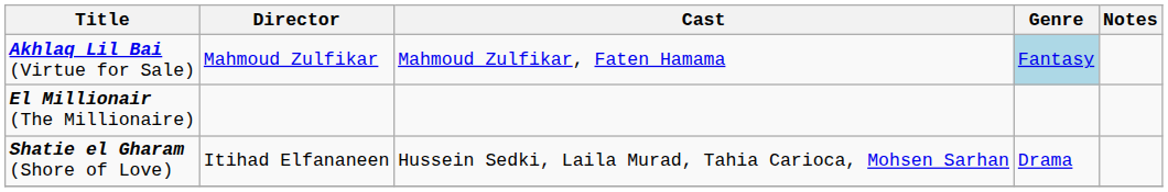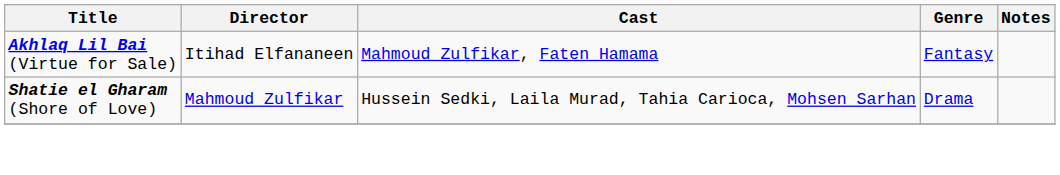Akhlaq Lil Bai (Virtue for Sale) | Director: Mahmoud Zulfikar -> Itihad Elfananeen
Akhlaq Lil Bai (Virtue for Sale) | Genre: lightblue background -> no background
- row: El Millionair (The Millionaire)
Shatie el Gharam (Shore of Love) | Director: Itihad Elfananeen -> Mahmoud Zulfikar
